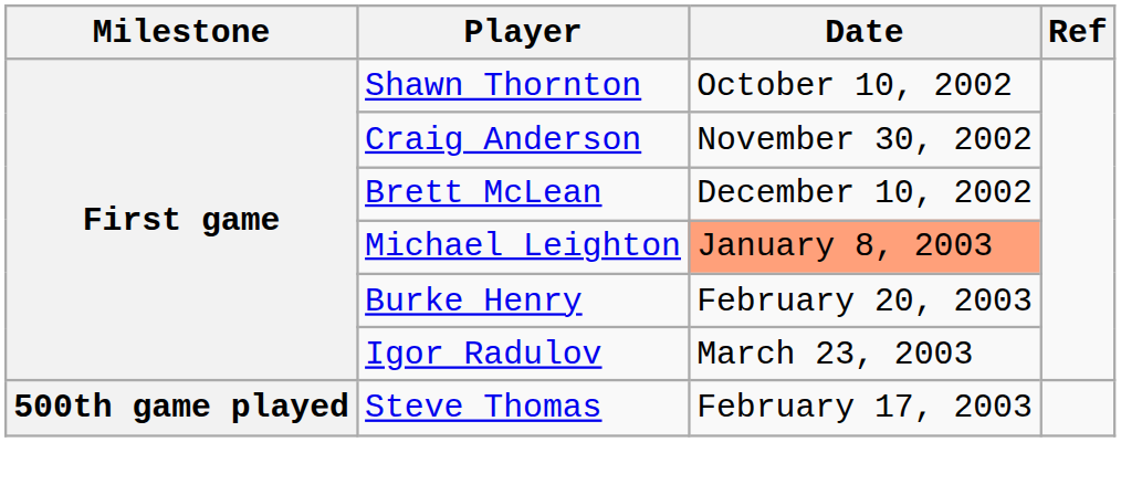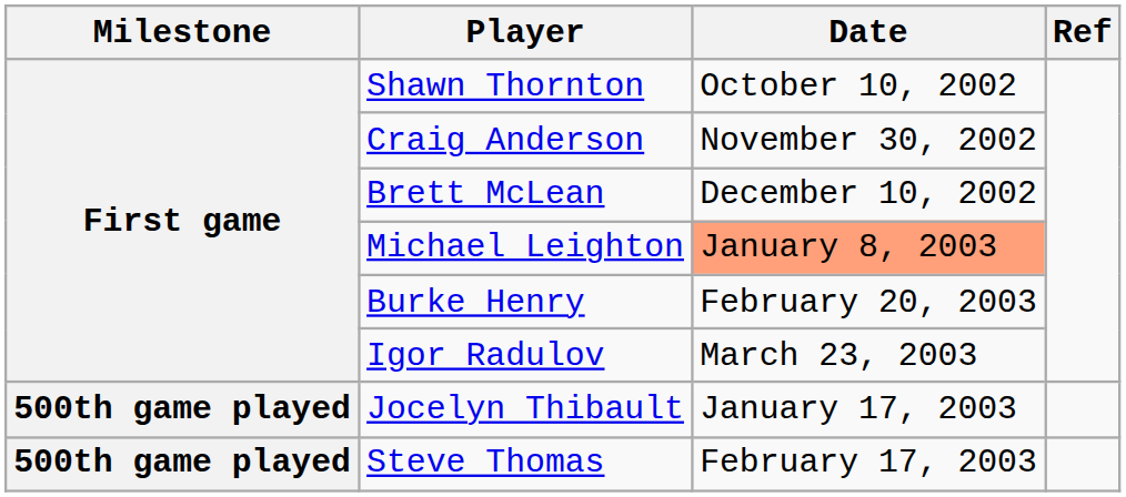+ row: 500th game played | Jocelyn Thibault | January 17, 2003
